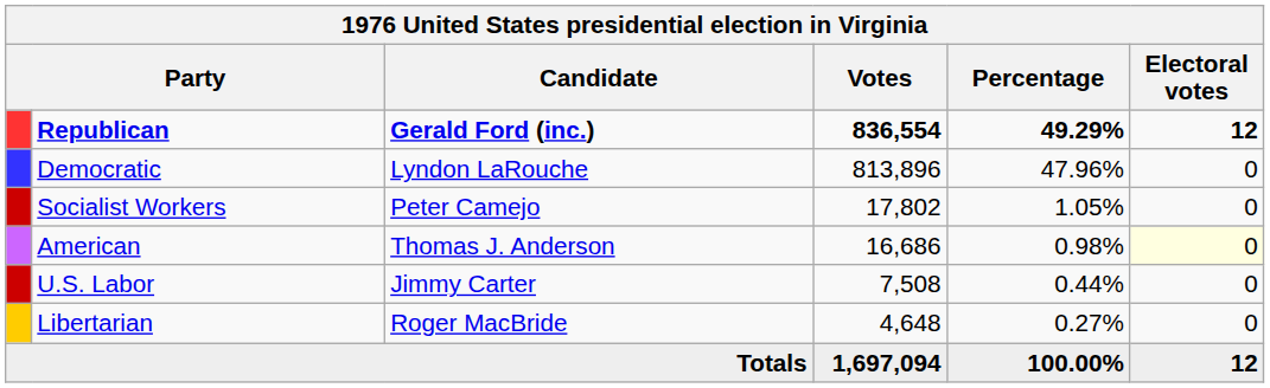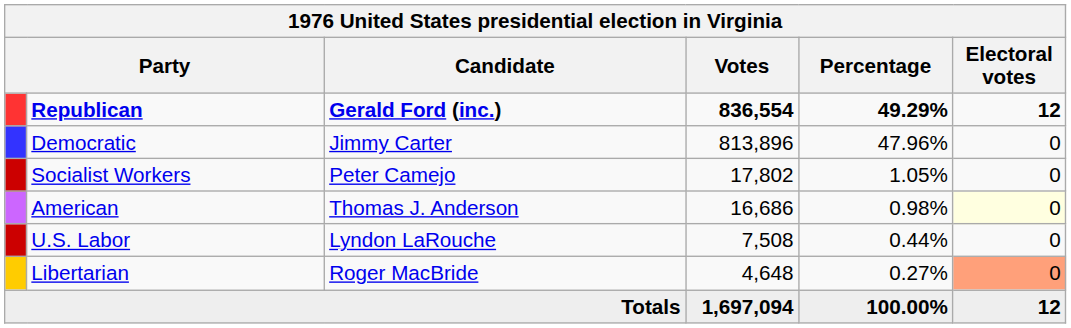Democratic | Candidate: Lyndon LaRouche -> Jimmy Carter
U.S. Labor | Candidate: Jimmy Carter -> Lyndon LaRouche
Libertarian | Electoral votes: no background -> lightsalmon background
